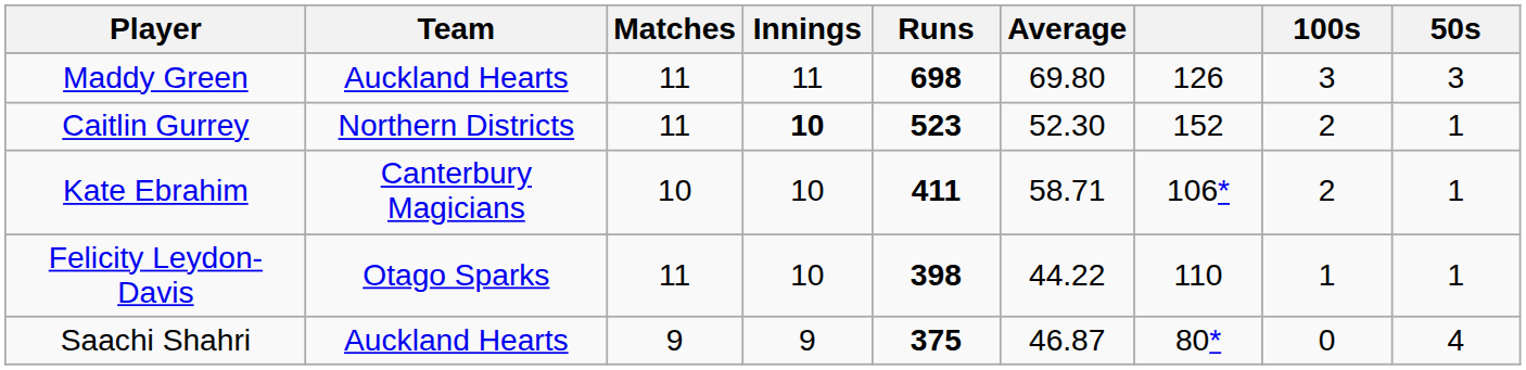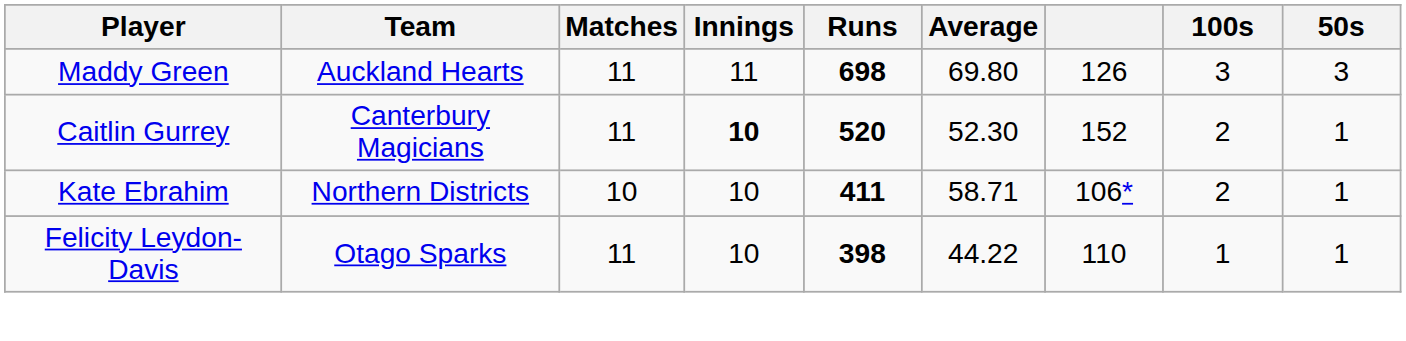Caitlin Gurrey | Team: Northern Districts -> Canterbury Magicians
Caitlin Gurrey | Runs: 523 -> 520
Kate Ebrahim | Team: Canterbury Magicians -> Northern Districts
- row: Saachi Shahri | Auckland Hearts | 9 | 9 | 375 | 46.87 | 80* | 0 | 4
